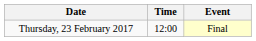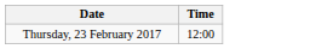- column: Event | Final
